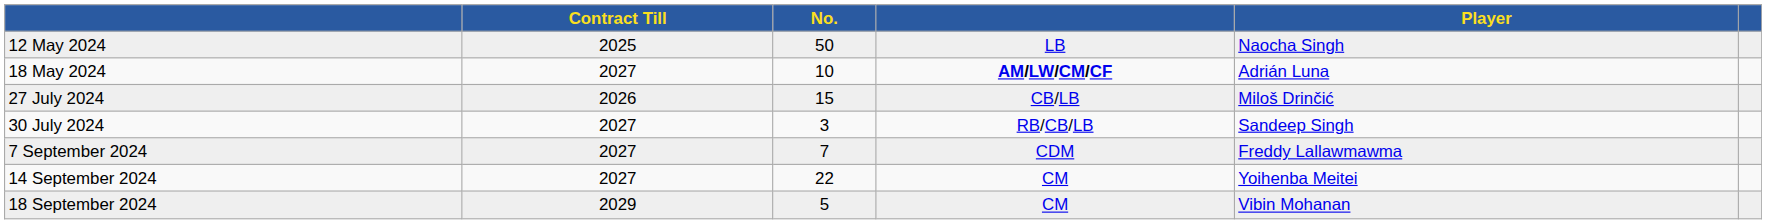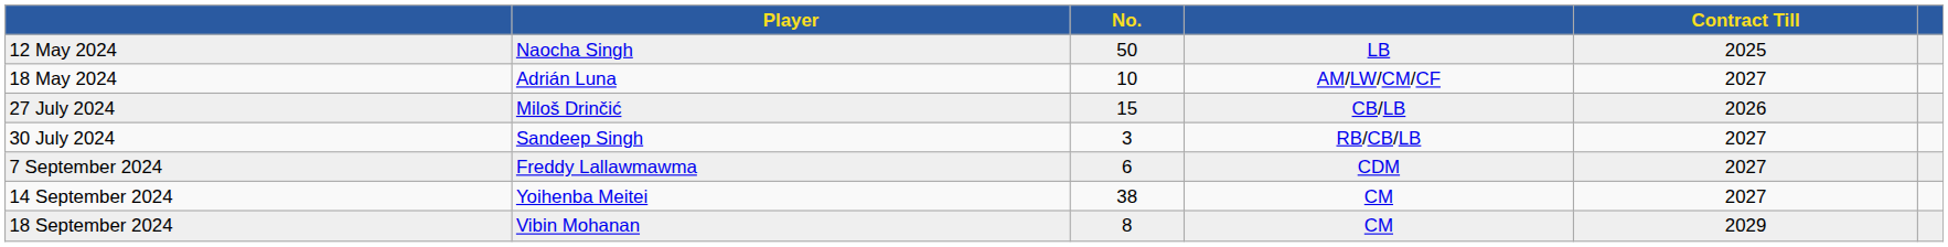columns swapped: Player <-> Contract Till
18 May 2024 | column 4: bold -> normal
7 September 2024 | No.: 7 -> 6
14 September 2024 | No.: 22 -> 38
18 September 2024 | No.: 5 -> 8
